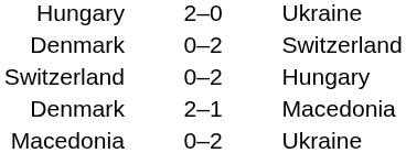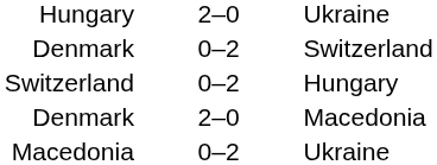Denmark / Macedonia | column 2: 2–1 -> 2–0
